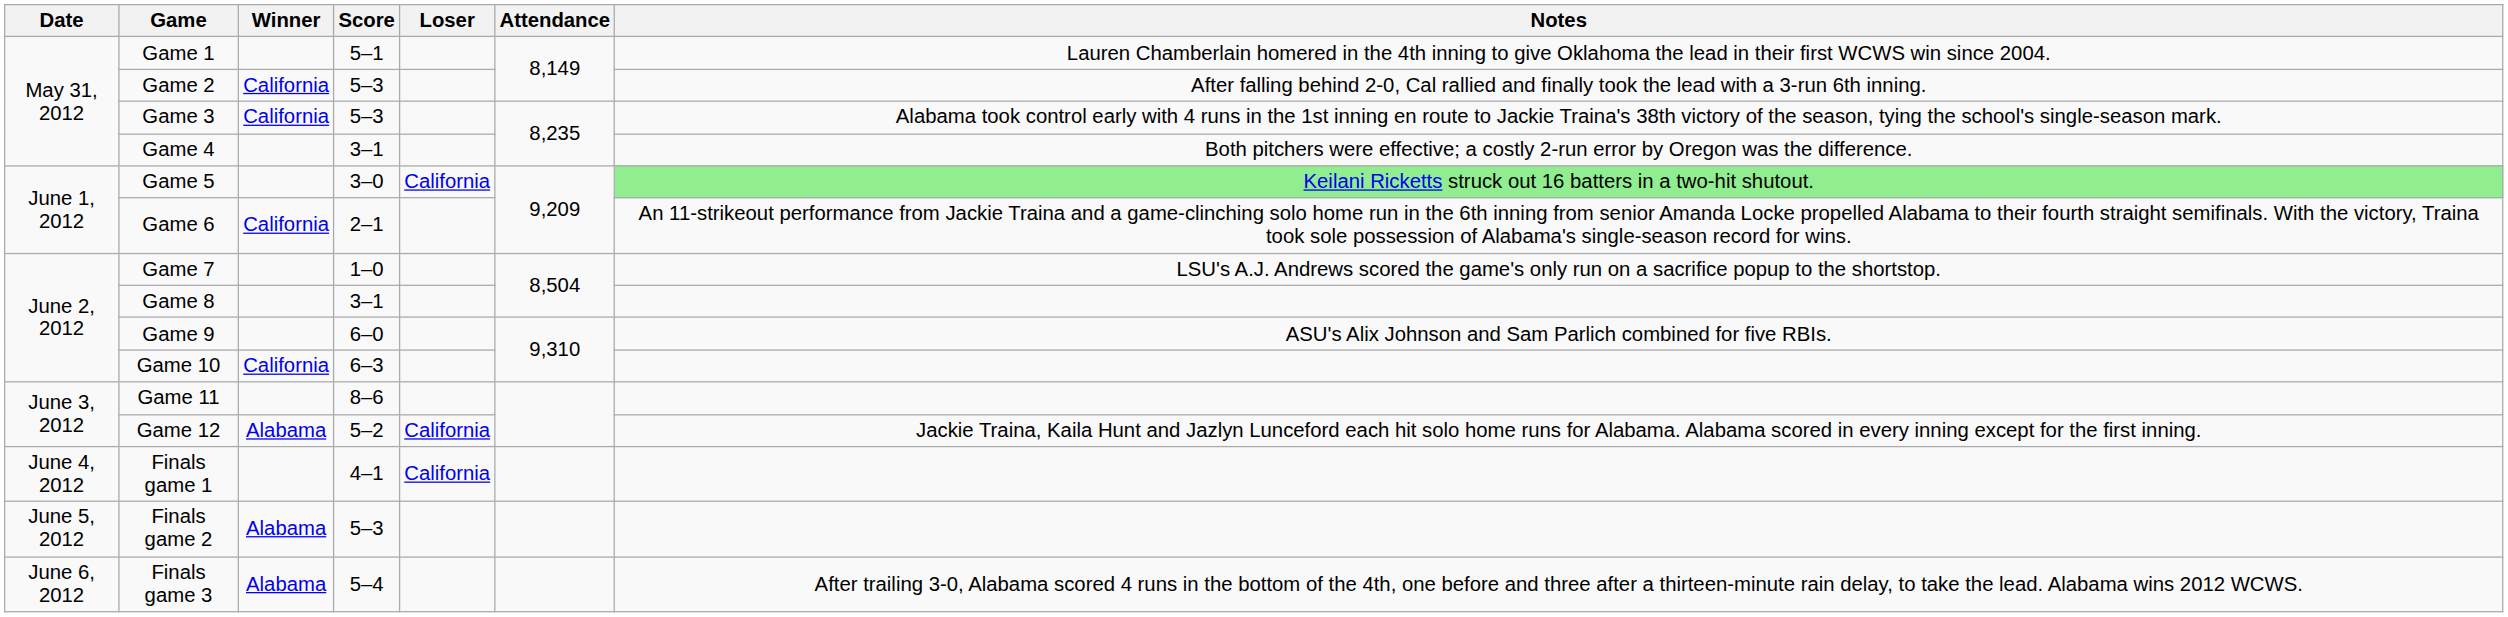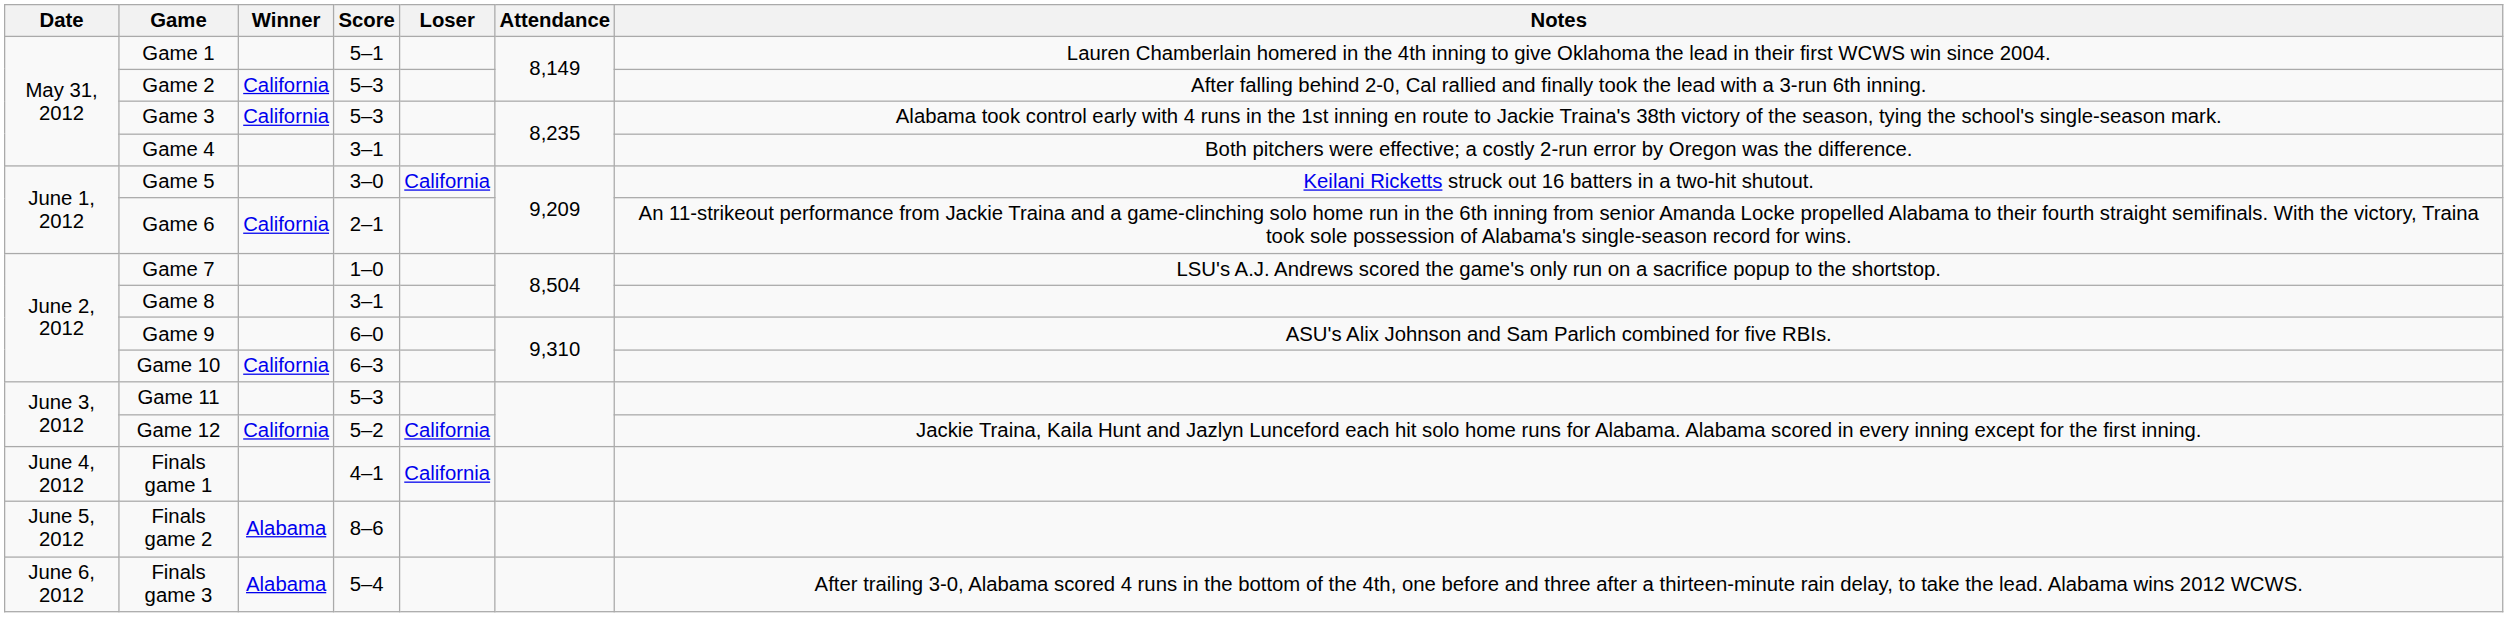Game 5 | Notes: lightgreen background -> no background
Game 11 | Score: 8–6 -> 5–3
Game 12 | Winner: Alabama -> California
Finals game 2 | Score: 5–3 -> 8–6
